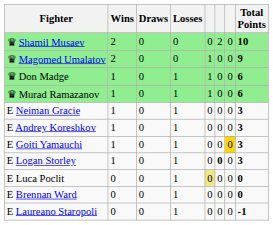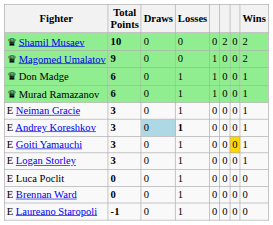columns swapped: Wins <-> Total Points
E Andrey Koreshkov | Draws: no background -> lightblue background
E Andrey Koreshkov | Losses: normal -> bold
E Logan Storley | column 6: bold -> normal
E Luca Poclit | column 5: khaki background -> no background
